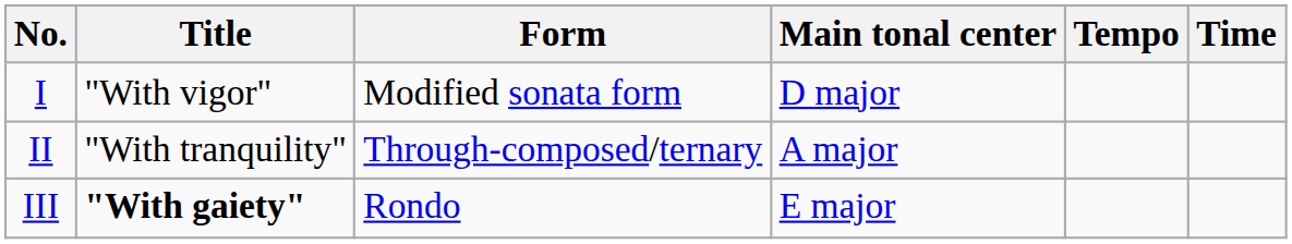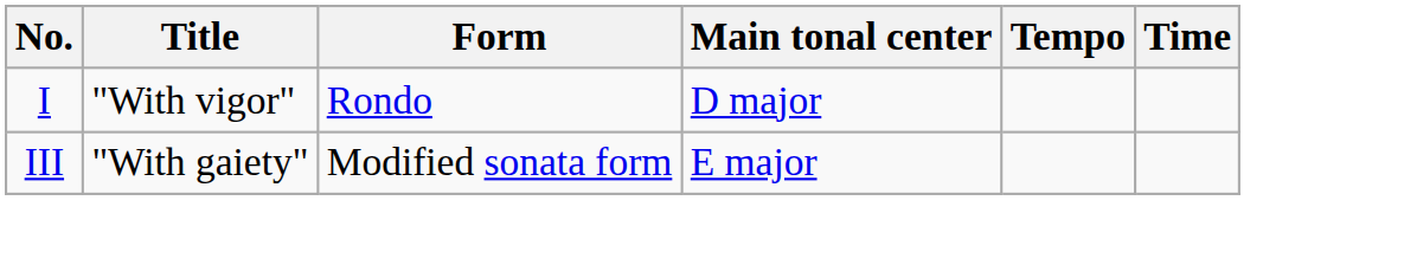I | Form: Modified sonata form -> Rondo
- row: II | "With tranquility" | Through-composed/ternary | A major
III | Title: bold -> normal
III | Form: Rondo -> Modified sonata form
